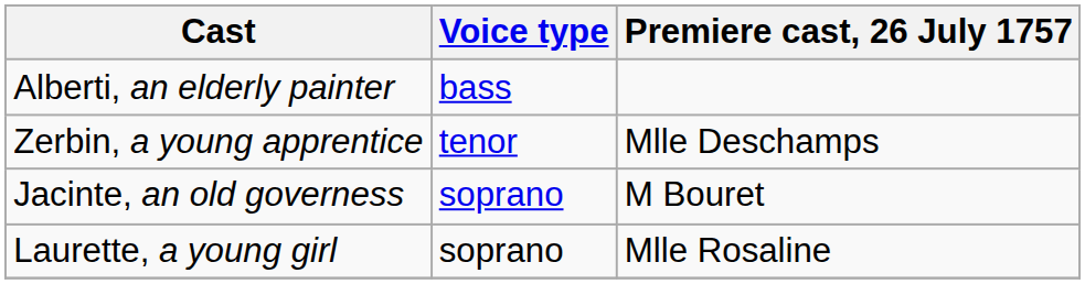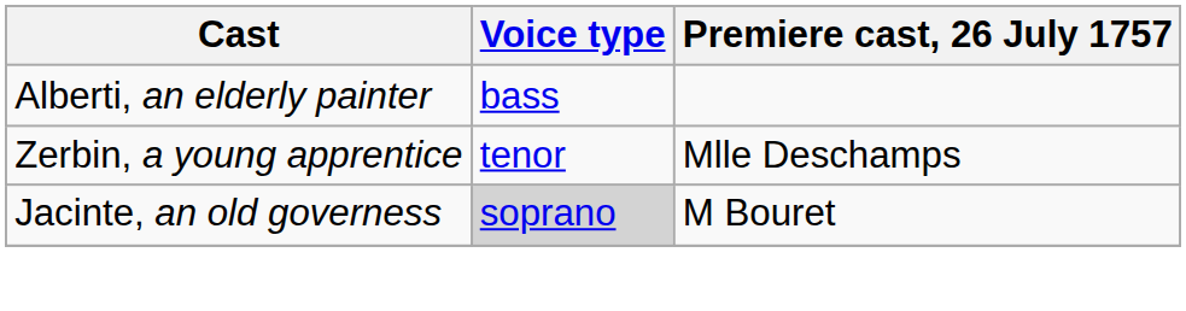Jacinte, an old governess | Voice type: no background -> lightgrey background
- row: Laurette, a young girl | soprano | Mlle Rosaline
